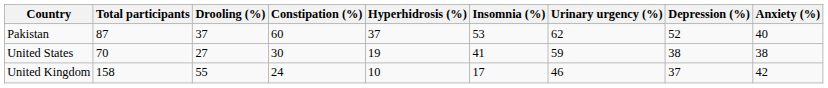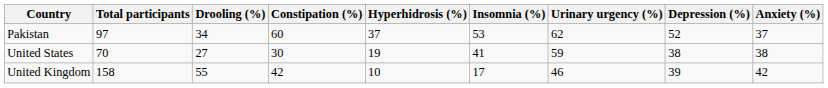Pakistan | Total participants: 87 -> 97
Pakistan | Drooling (%): 37 -> 34
Pakistan | Anxiety (%): 40 -> 37
United Kingdom | Constipation (%): 24 -> 42
United Kingdom | Depression (%): 37 -> 39
